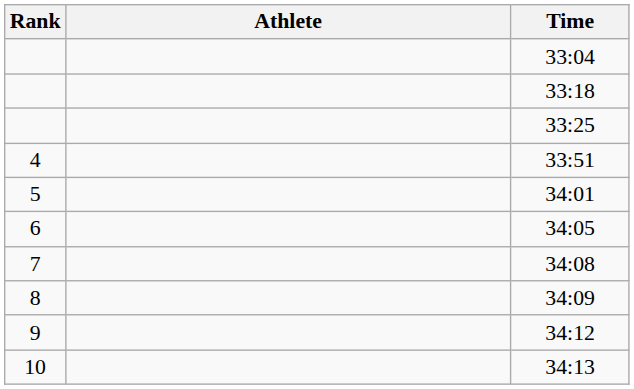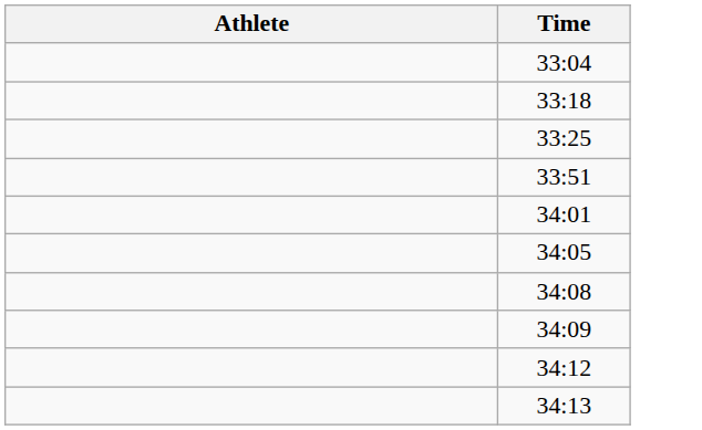- column: Rank | 4 | 5 | 6 | 7 | 8 | 9 | 10
